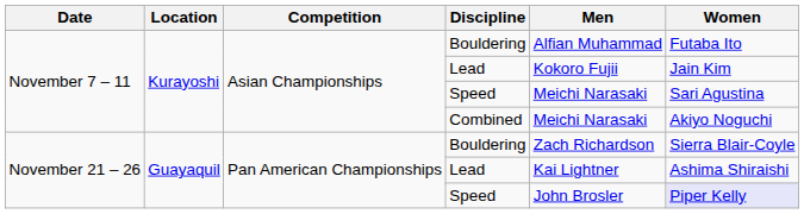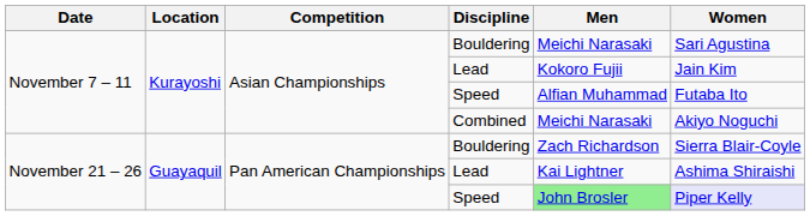November 7 – 11 / Bouldering | Men: Alfian Muhammad -> Meichi Narasaki
November 7 – 11 / Bouldering | Women: Futaba Ito -> Sari Agustina
November 7 – 11 / Speed | Men: Meichi Narasaki -> Alfian Muhammad
November 7 – 11 / Speed | Women: Sari Agustina -> Futaba Ito
November 21 – 26 / Speed | Men: no background -> lightgreen background
